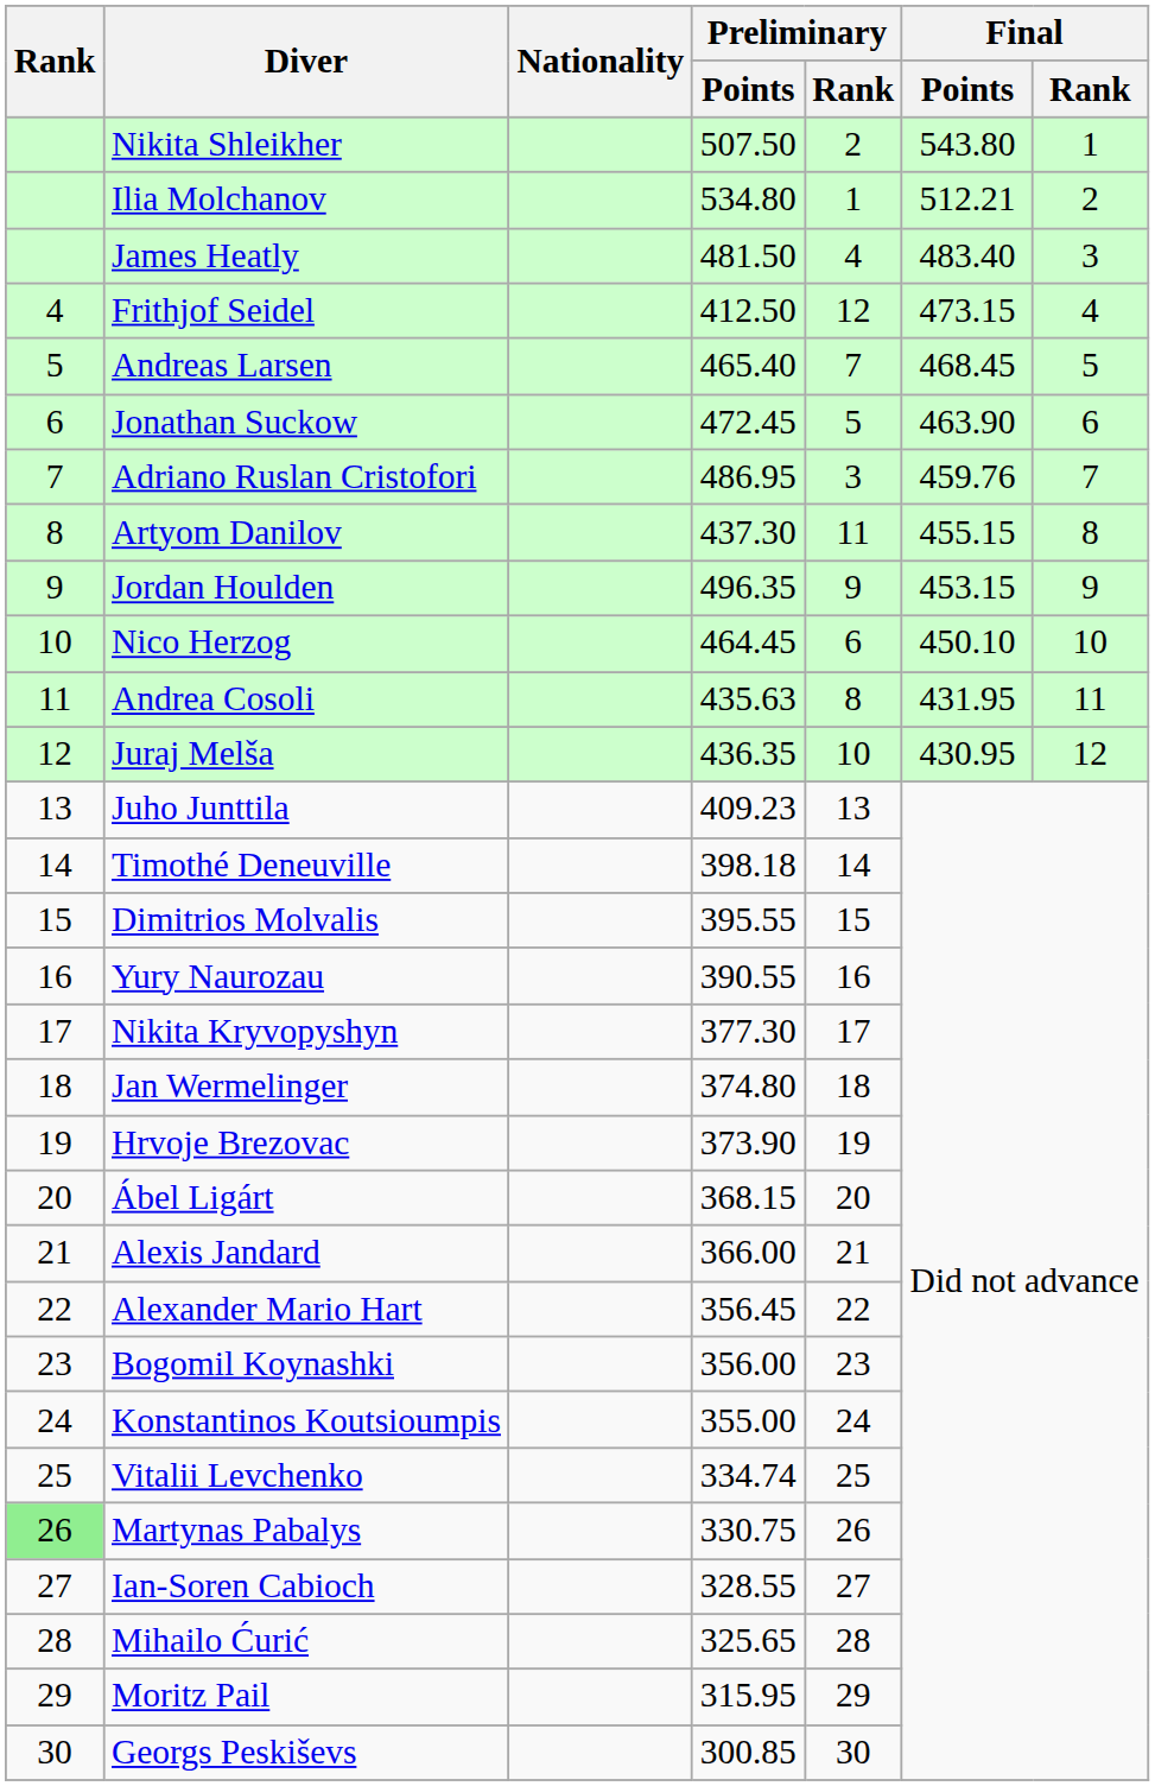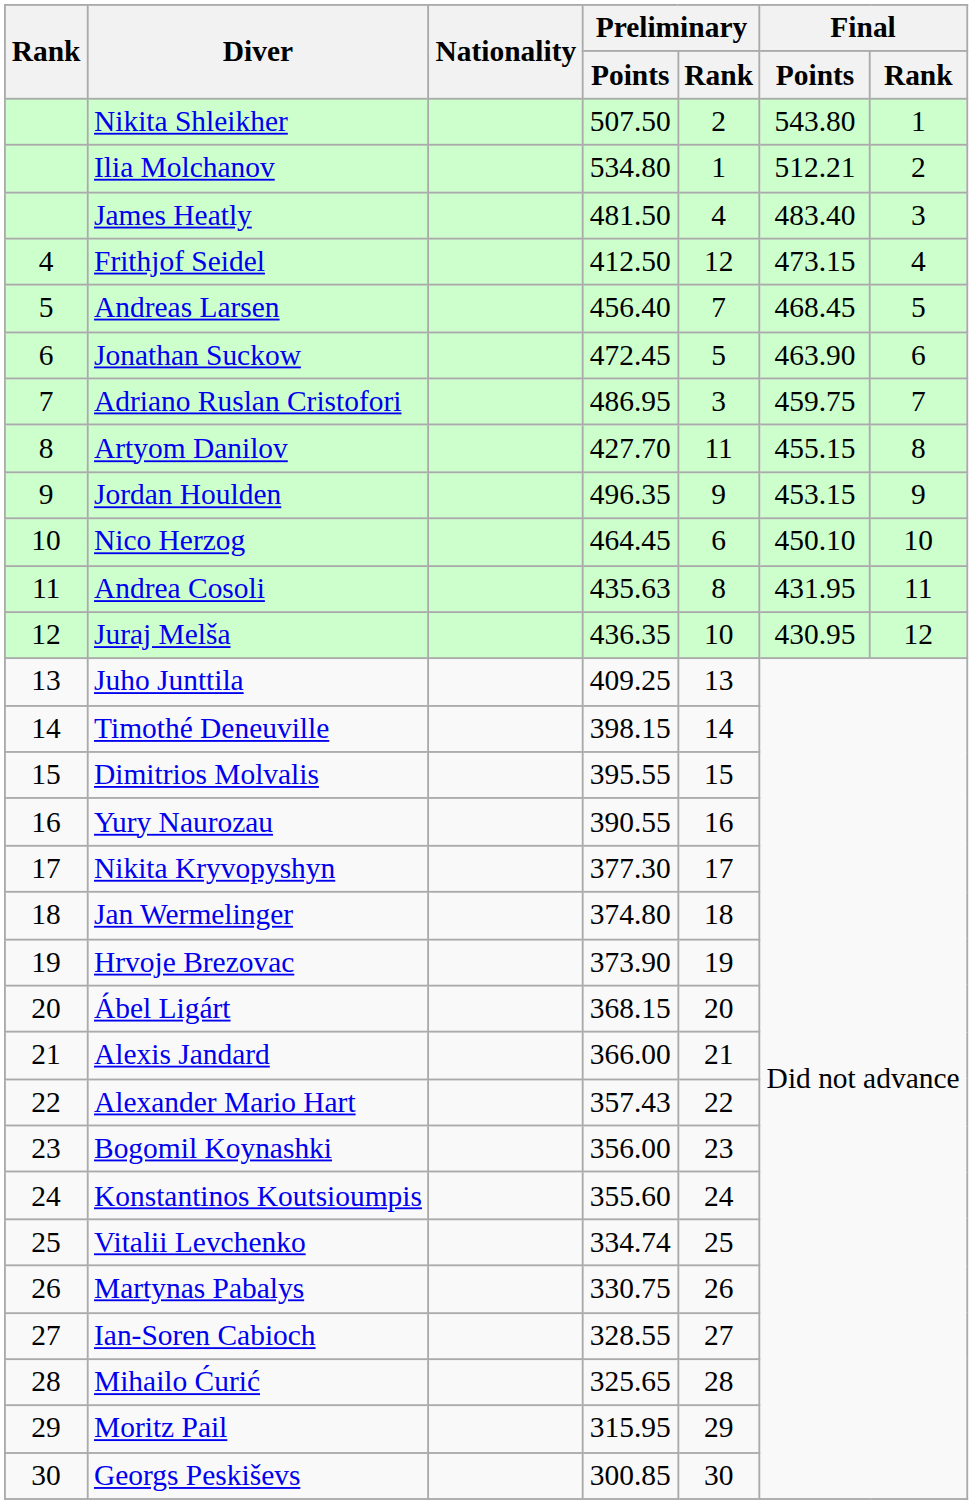Andreas Larsen | Preliminary / Points: 465.40 -> 456.40
Adriano Ruslan Cristofori | Final / Points: 459.76 -> 459.75
Artyom Danilov | Preliminary / Points: 437.30 -> 427.70
Juho Junttila | Preliminary / Points: 409.23 -> 409.25
Timothé Deneuville | Preliminary / Points: 398.18 -> 398.15
Alexander Mario Hart | Preliminary / Points: 356.45 -> 357.43
Konstantinos Koutsioumpis | Preliminary / Points: 355.00 -> 355.60
Martynas Pabalys | Rank: lightgreen background -> no background
